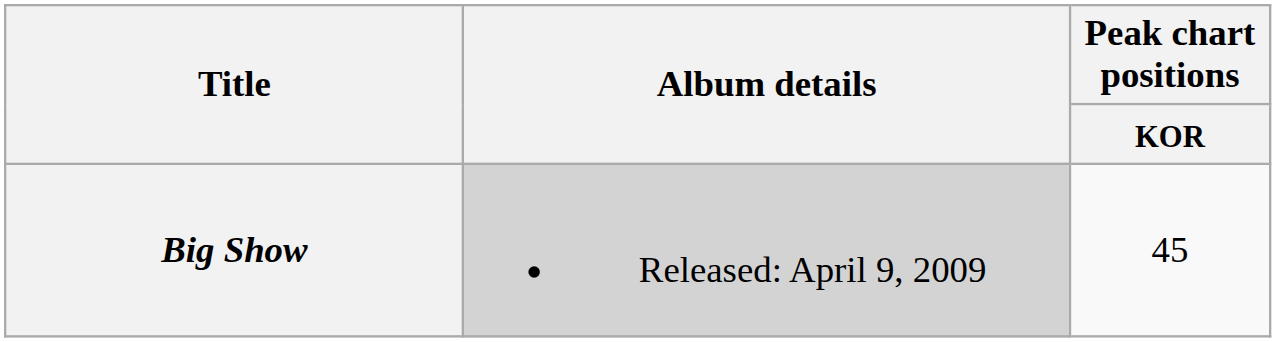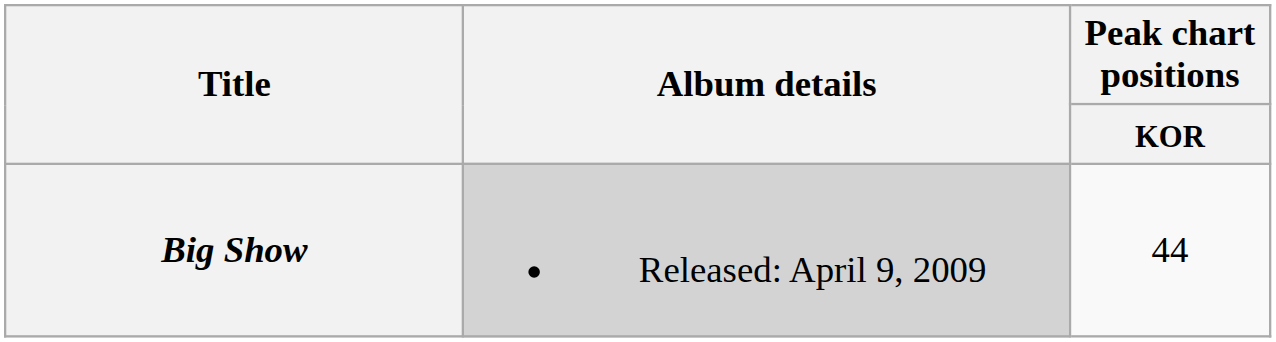Big Show | Peak chart positions / KOR: 45 -> 44
